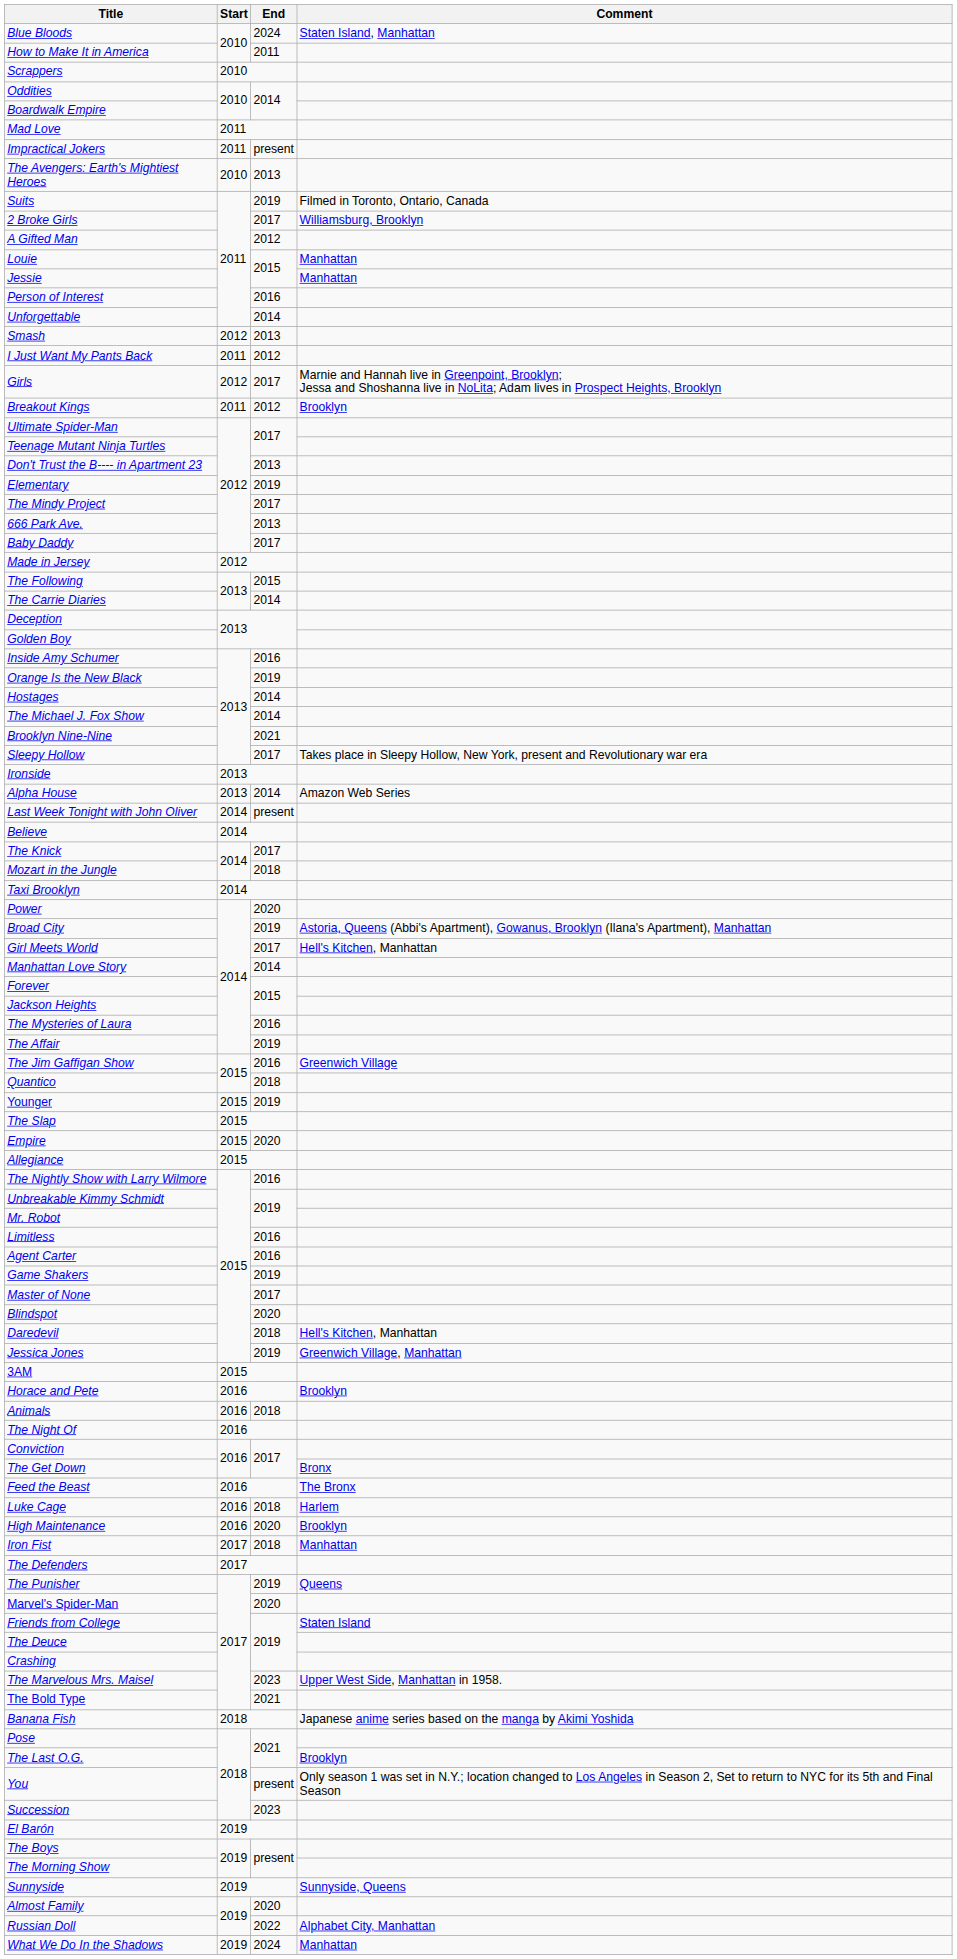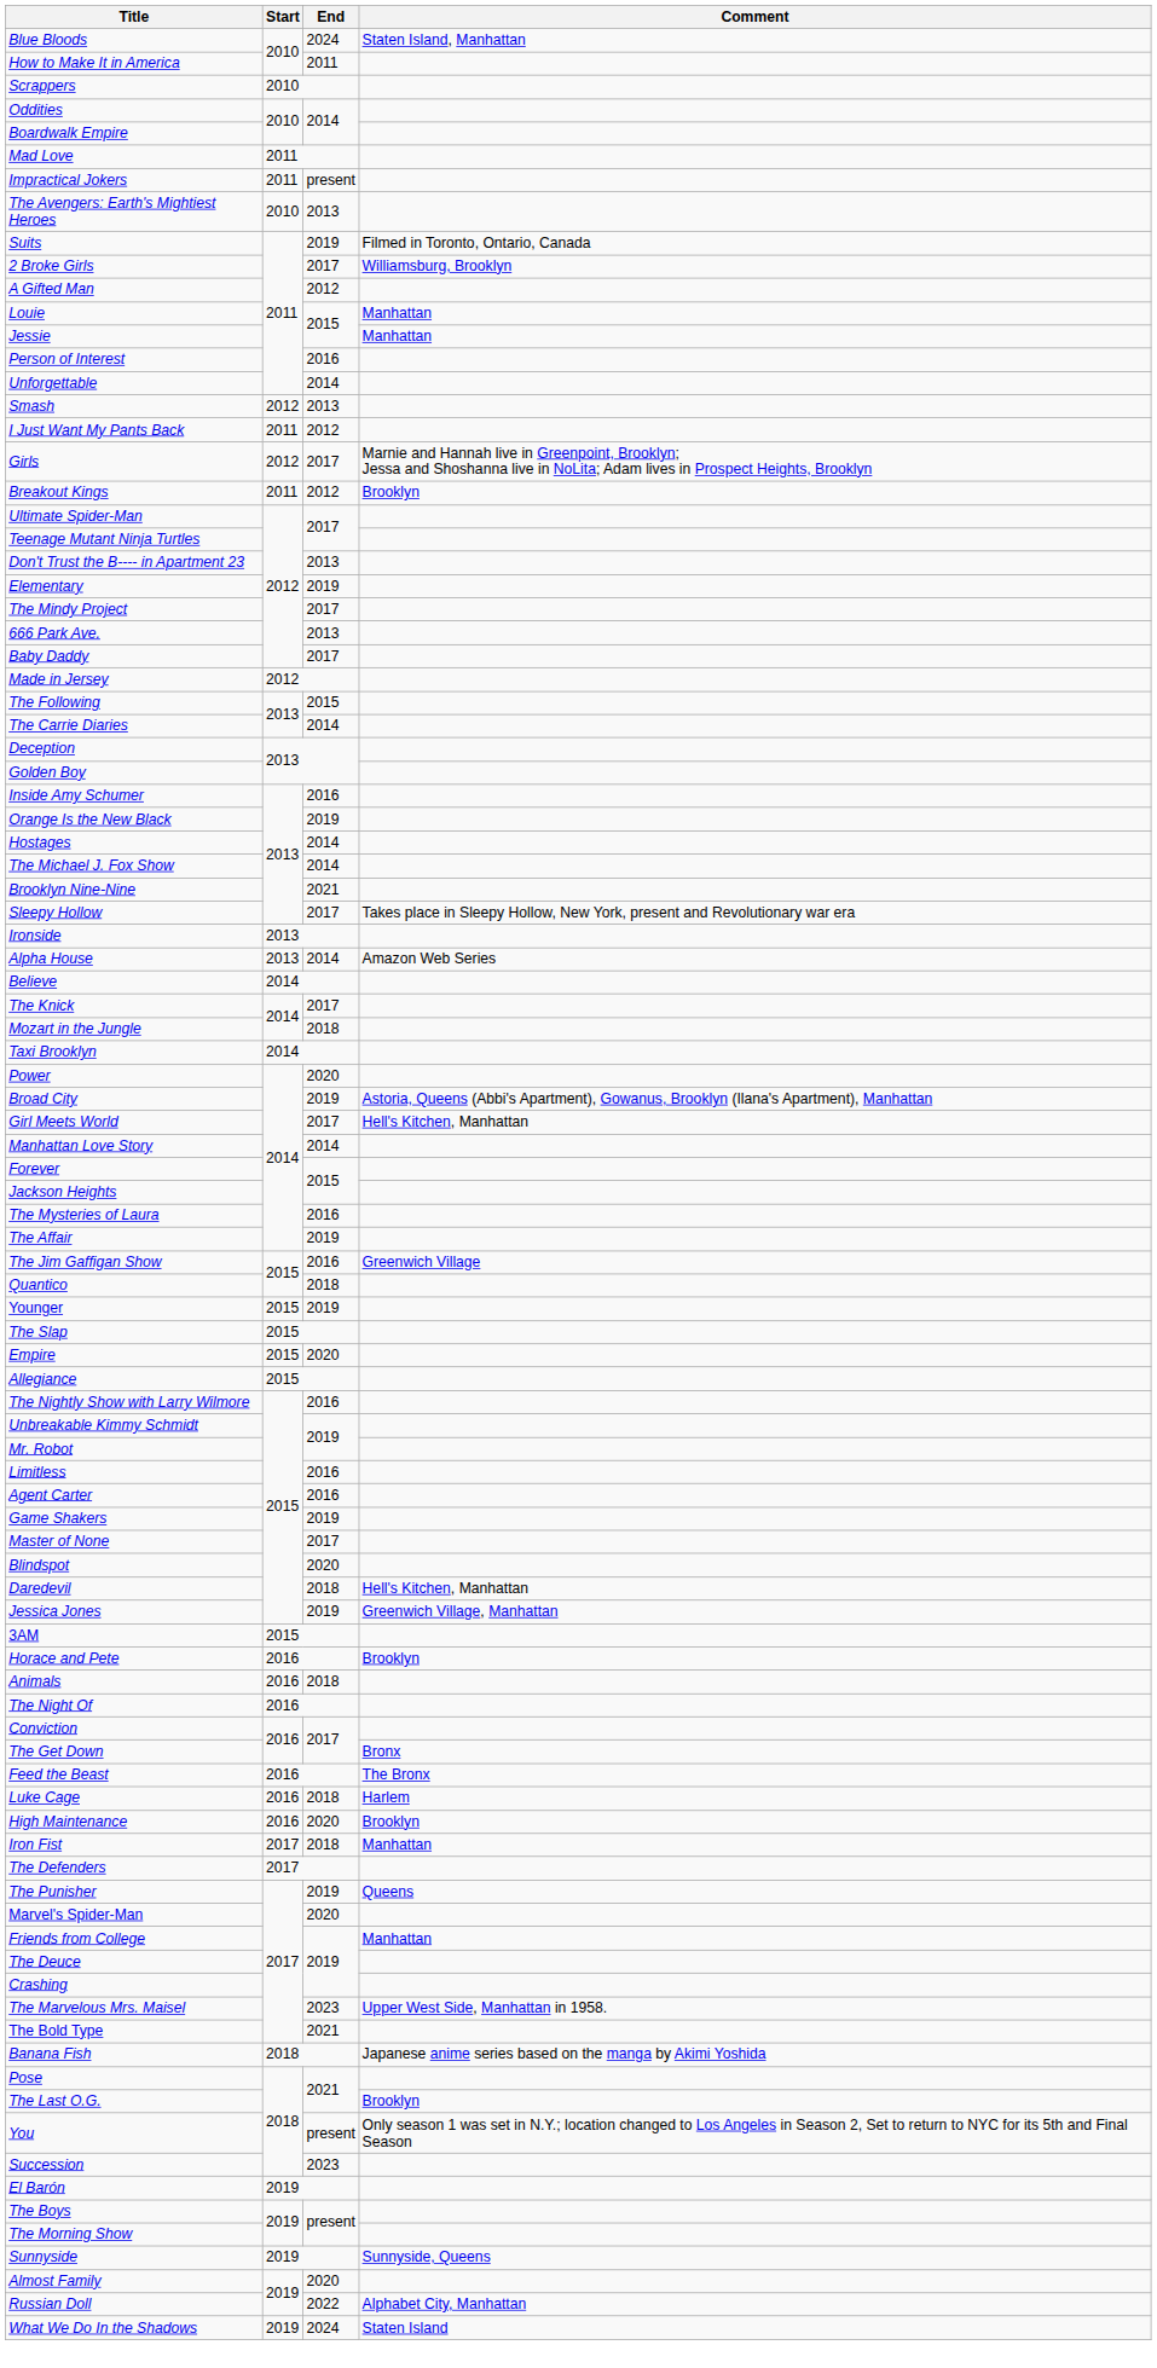- row: Last Week Tonight with John Oliver | 2014 | present
Friends from College | Comment: Staten Island -> Manhattan
What We Do In the Shadows | Comment: Manhattan -> Staten Island
